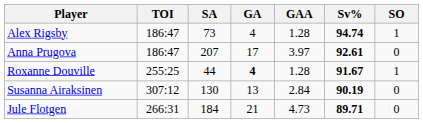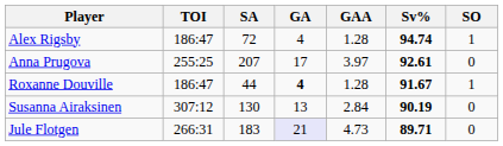Alex Rigsby | SA: 73 -> 72
Anna Prugova | TOI: 186:47 -> 255:25
Roxanne Douville | TOI: 255:25 -> 186:47
Jule Flotgen | SA: 184 -> 183
Jule Flotgen | GA: no background -> lavender background
